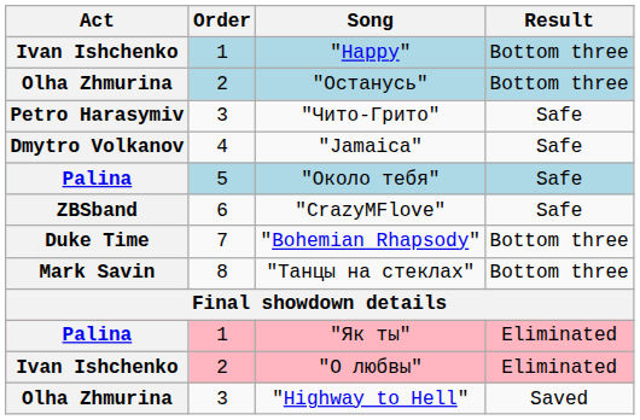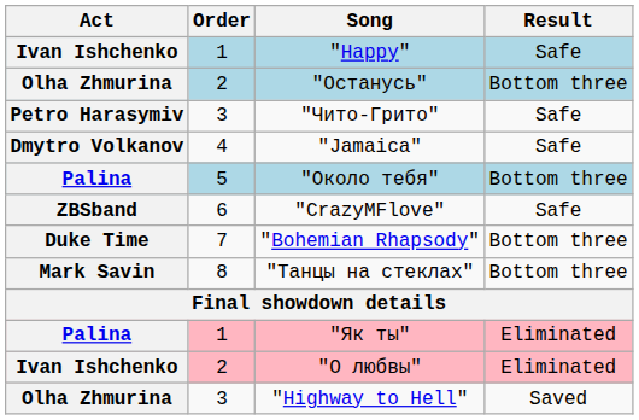"Happy" | Result: Bottom three -> Safe
"Около тебя" | Result: Safe -> Bottom three
